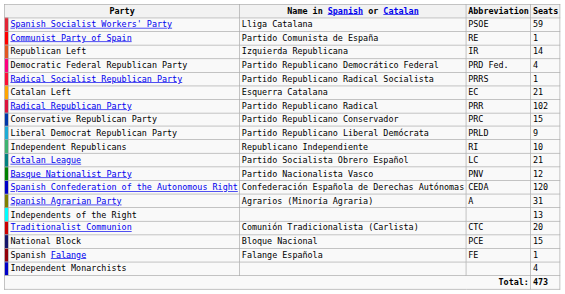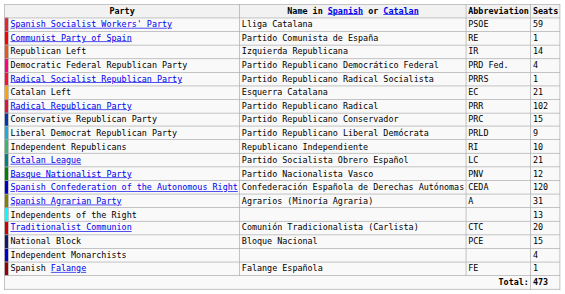rows swapped: Independent Monarchists <-> Spanish Falange
